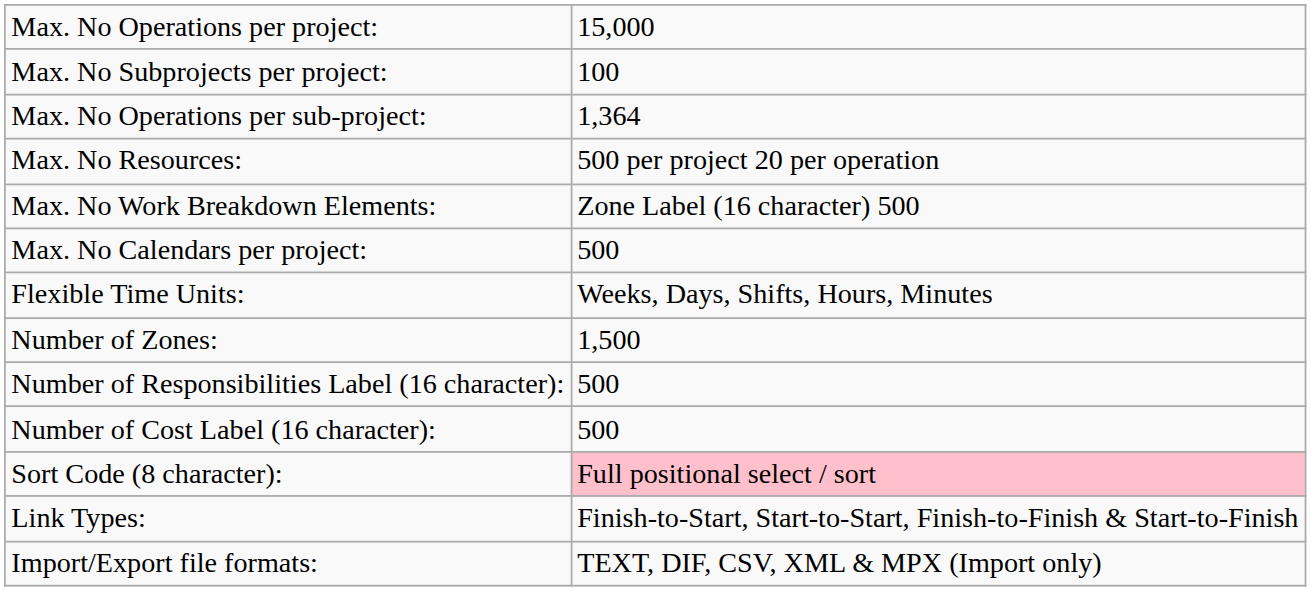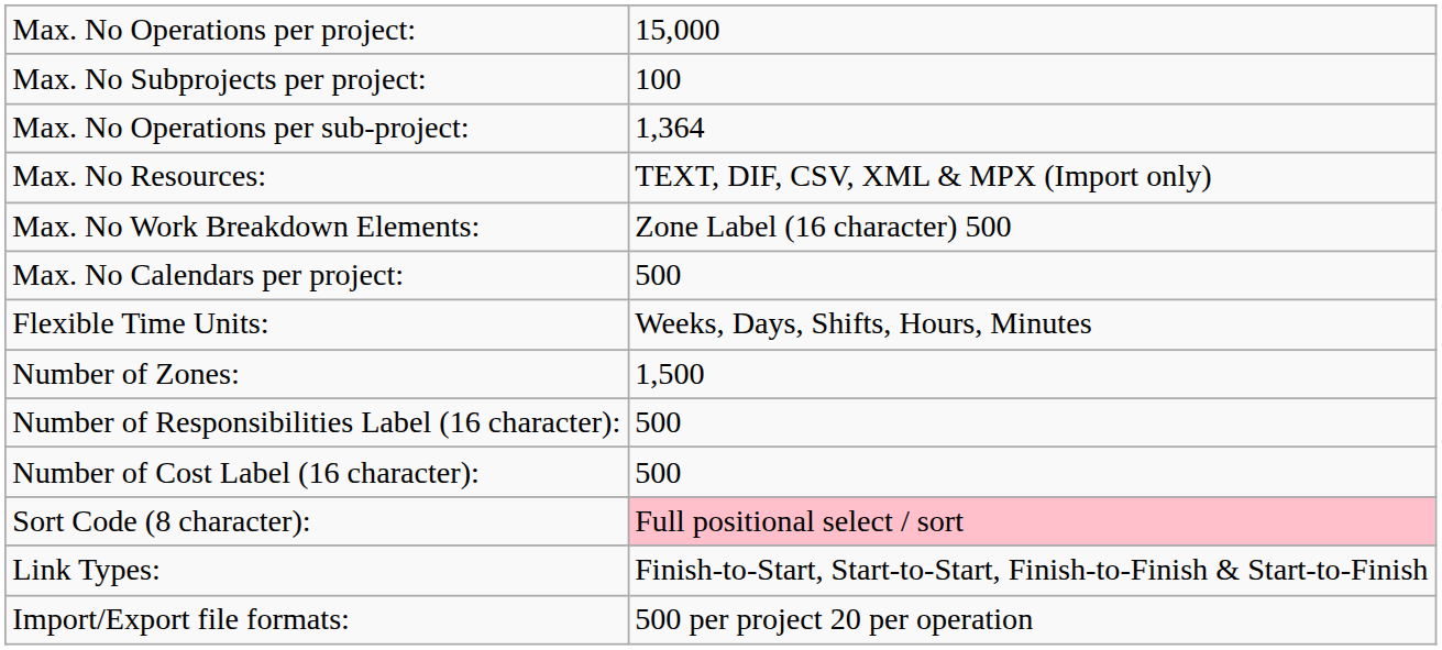Max. No Resources: | column 2: 500 per project 20 per operation -> TEXT, DIF, CSV, XML & MPX (Import only)
Import/Export file formats: | column 2: TEXT, DIF, CSV, XML & MPX (Import only) -> 500 per project 20 per operation
